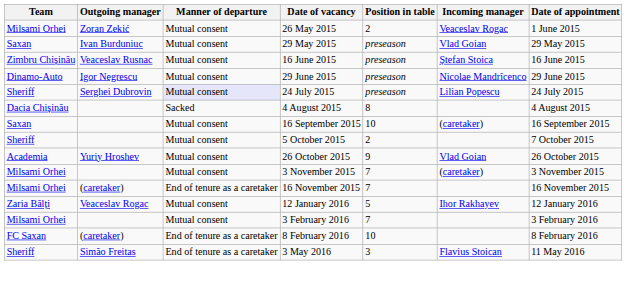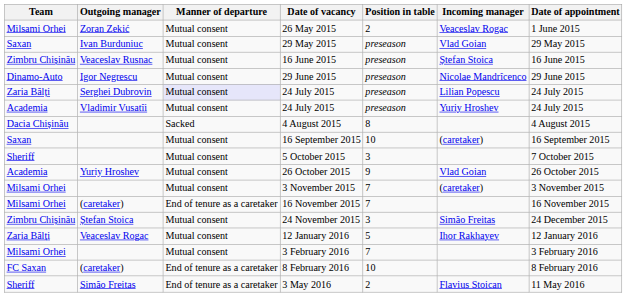Serghei Dubrovin / 24 July 2015 | Team: Sheriff -> Zaria Bălți
+ row: Academia | Vladimir Vusatîi | Mutual consent | 24 July 2015 | preseason | Yuriy Hroshev | 24 July 2015
5 October 2015 | Position in table: 2 -> 3
+ row: Zimbru Chișinău | Ștefan Stoica | Mutual consent | 24 November 2015 | 3 | Simão Freitas | 24 December 2015
3 May 2016 | Position in table: 3 -> 2
